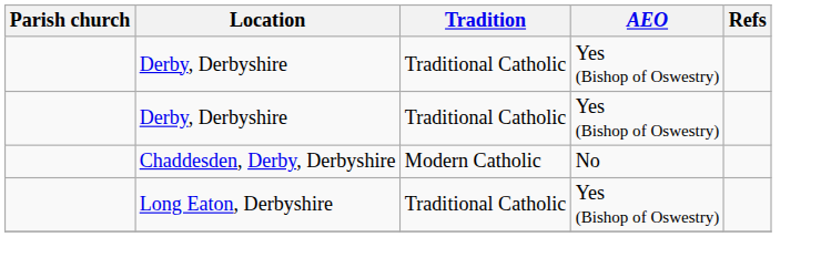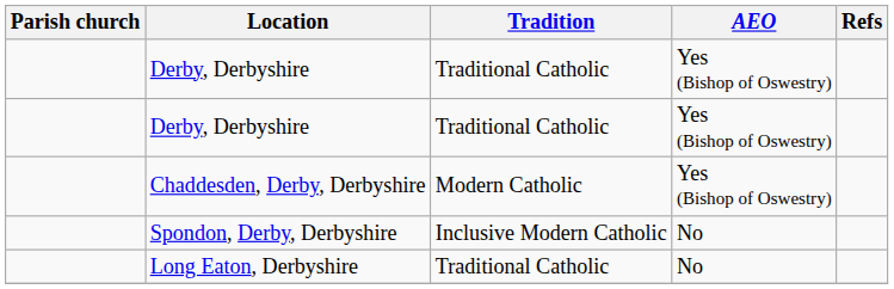Chaddesden, Derby, Derbyshire | AEO: No -> Yes (Bishop of Oswestry)
+ row: Spondon, Derby, Derbyshire | Inclusive Modern Catholic | No
Long Eaton, Derbyshire | AEO: Yes (Bishop of Oswestry) -> No
